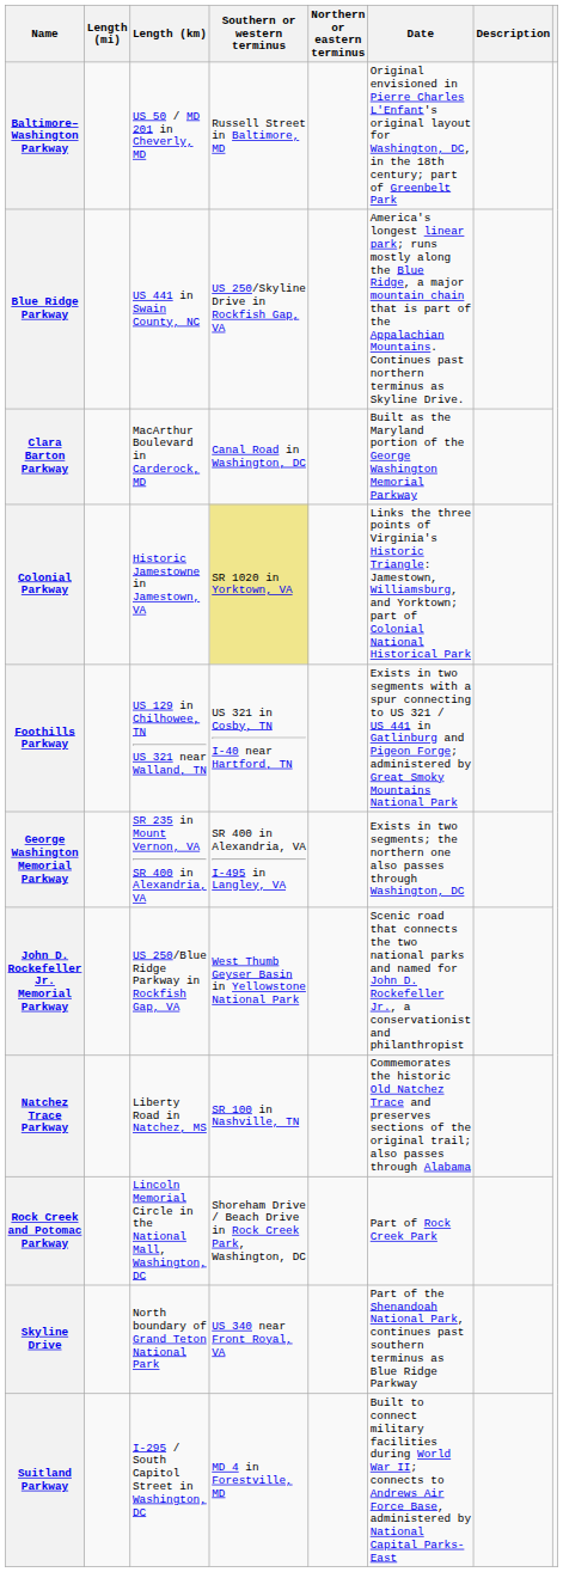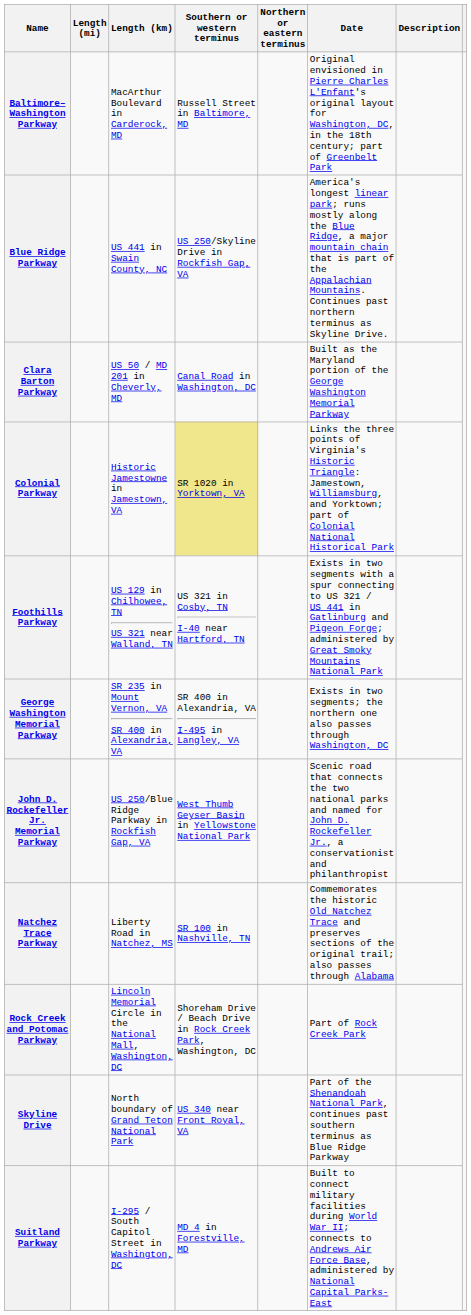Baltimore–Washington Parkway | Length (km): US 50 / MD 201 in Cheverly, MD -> MacArthur Boulevard in Carderock, MD
Clara Barton Parkway | Length (km): MacArthur Boulevard in Carderock, MD -> US 50 / MD 201 in Cheverly, MD
